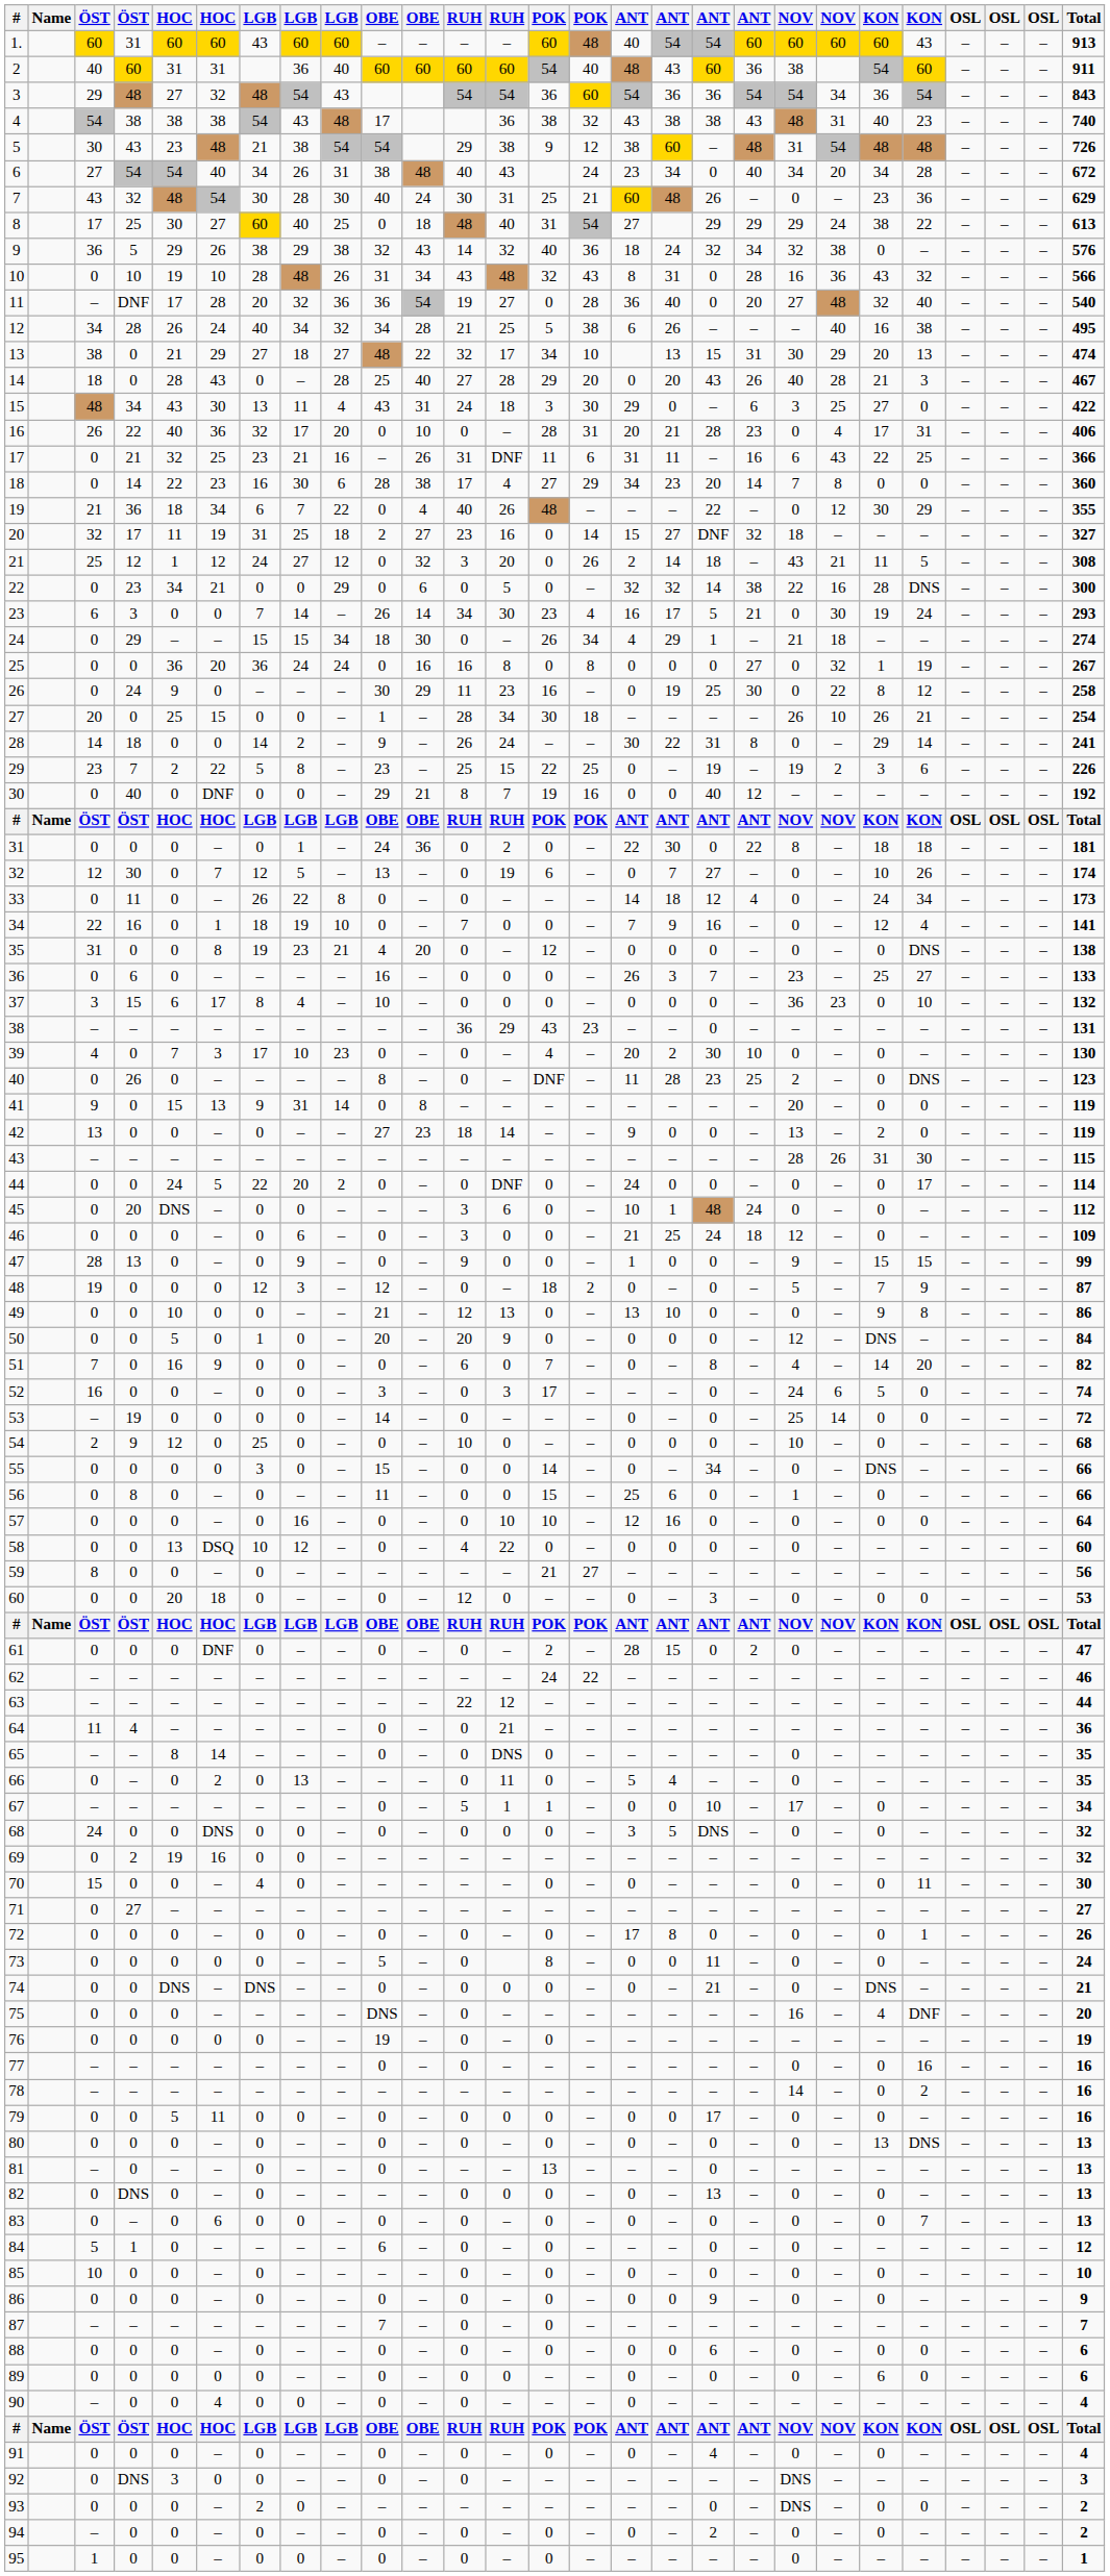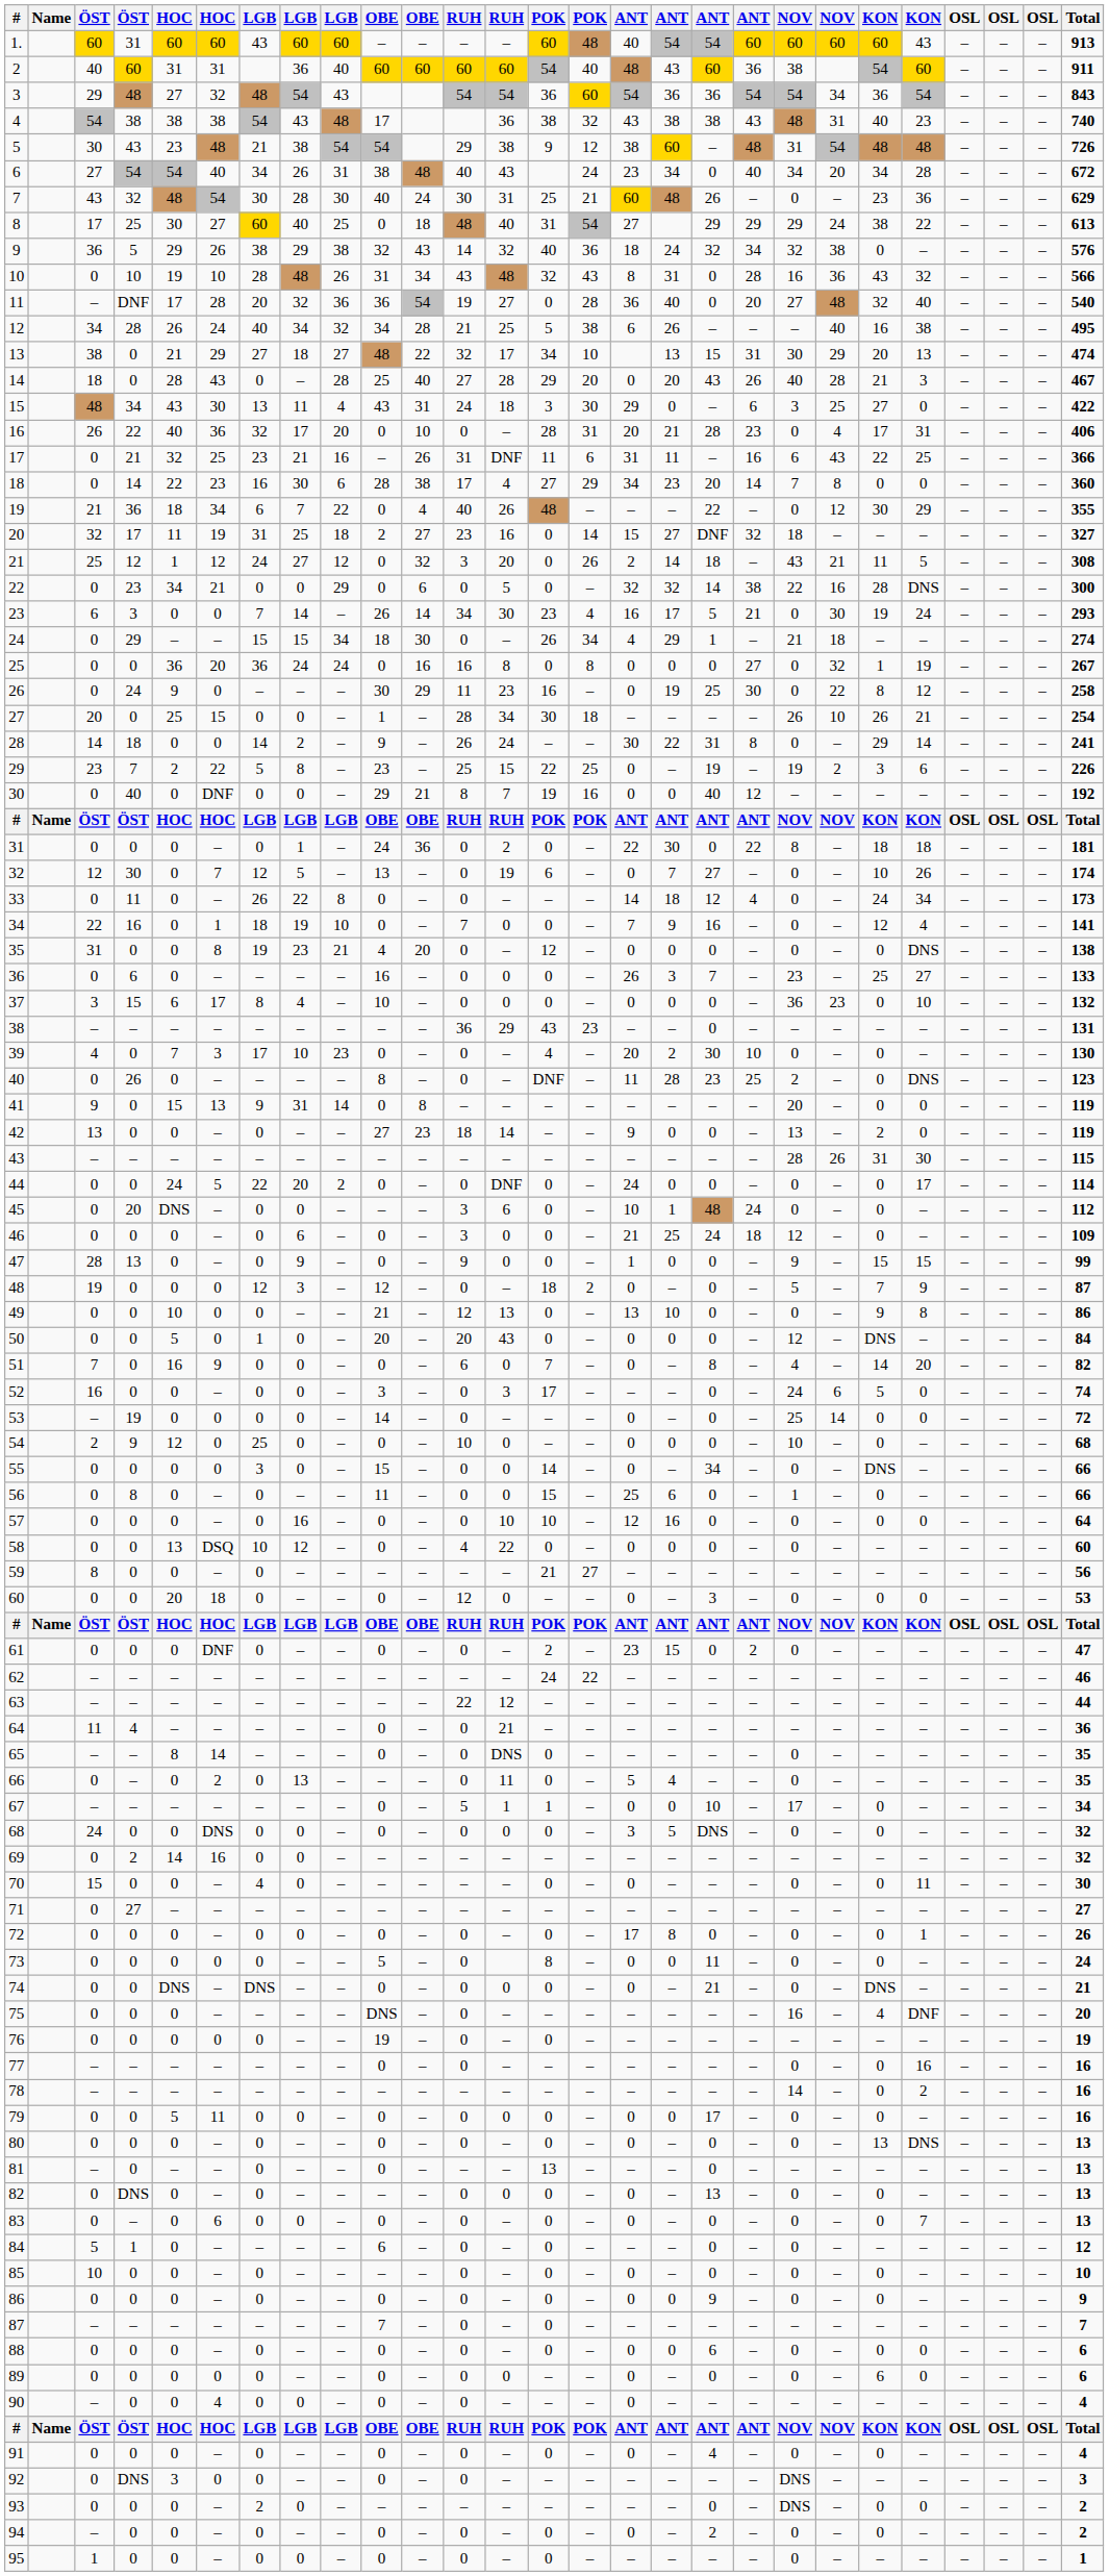50 | column 13: 9 -> 43
61 | column 16: 28 -> 23
69 | column 5: 19 -> 14
